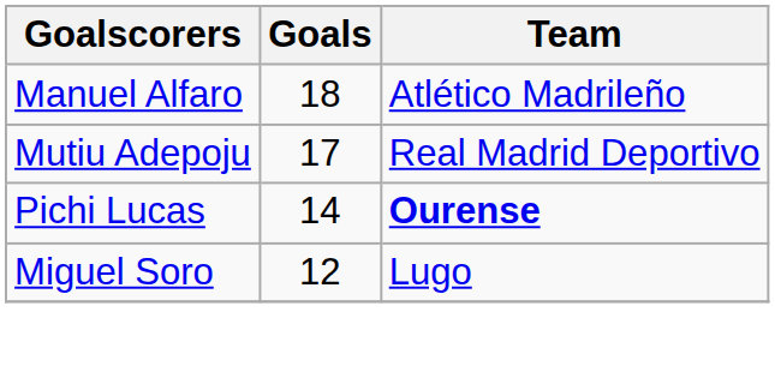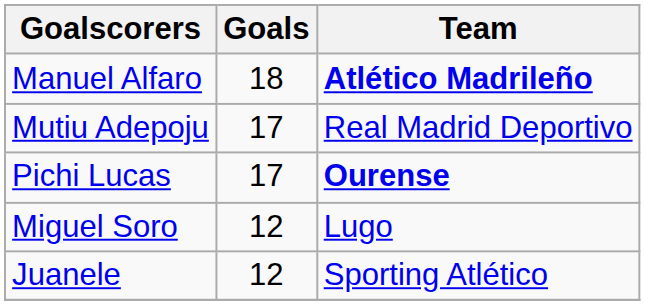Manuel Alfaro | Team: normal -> bold
Pichi Lucas | Goals: 14 -> 17
+ row: Juanele | 12 | Sporting Atlético
